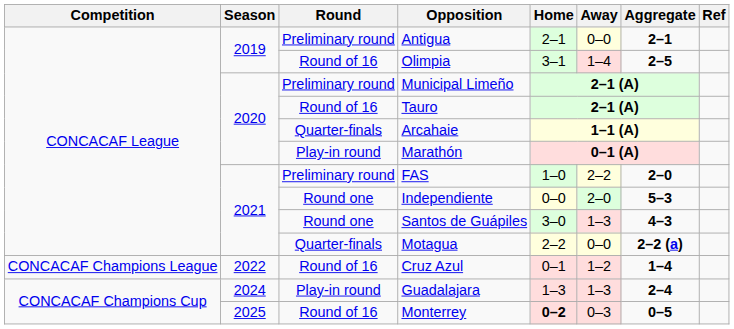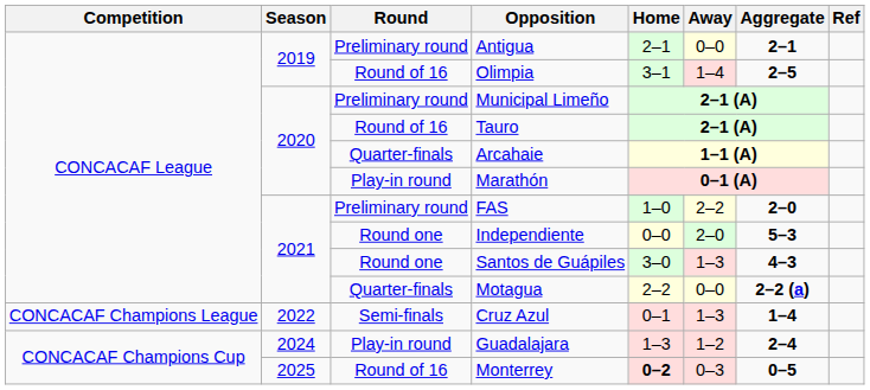Cruz Azul | Round: Round of 16 -> Semi-finals
Cruz Azul | Away: 1–2 -> 1–3
Guadalajara | Away: 1–3 -> 1–2
